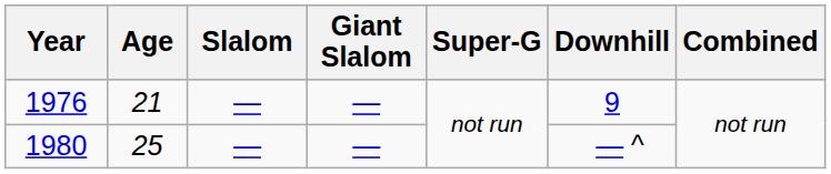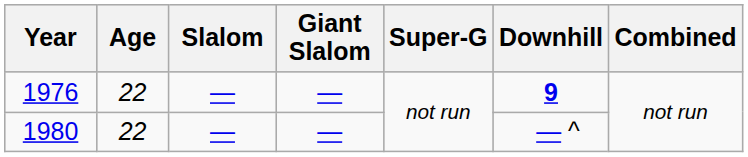1976 | Age: 21 -> 22
1976 | Downhill: normal -> bold
1980 | Age: 25 -> 22
